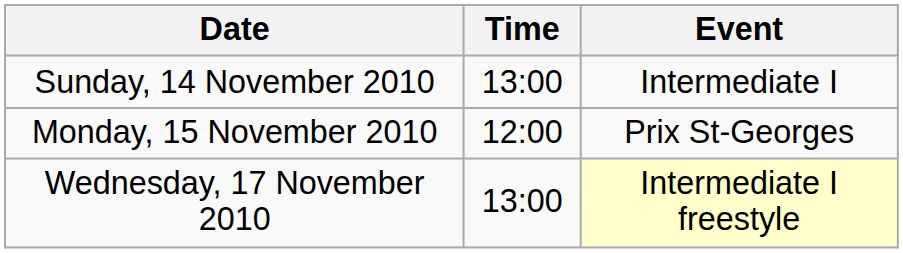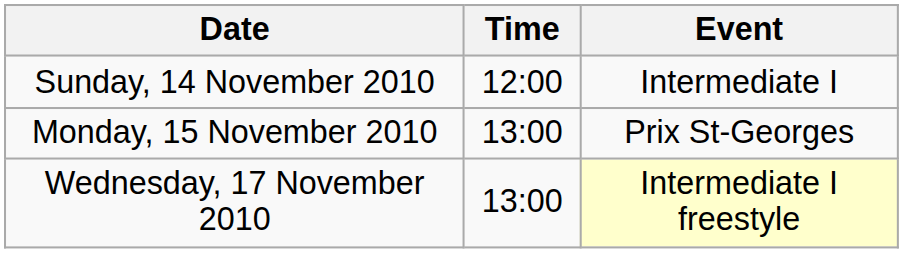Sunday, 14 November 2010 | Time: 13:00 -> 12:00
Monday, 15 November 2010 | Time: 12:00 -> 13:00
